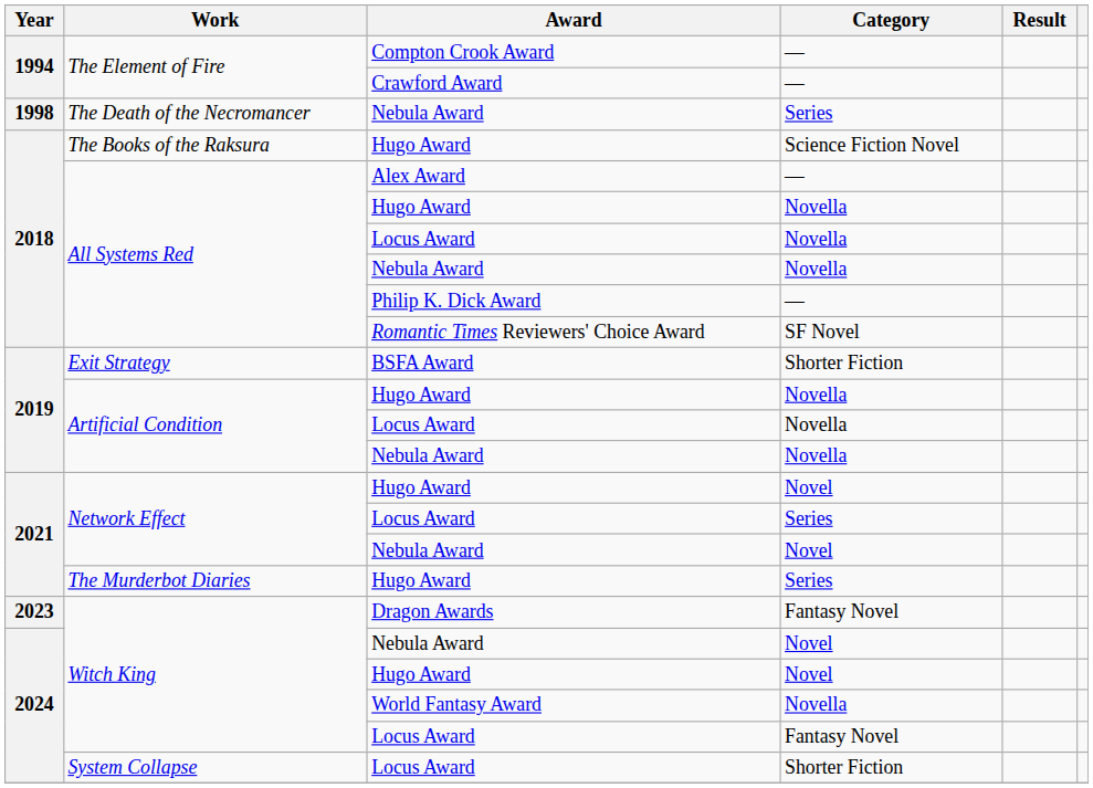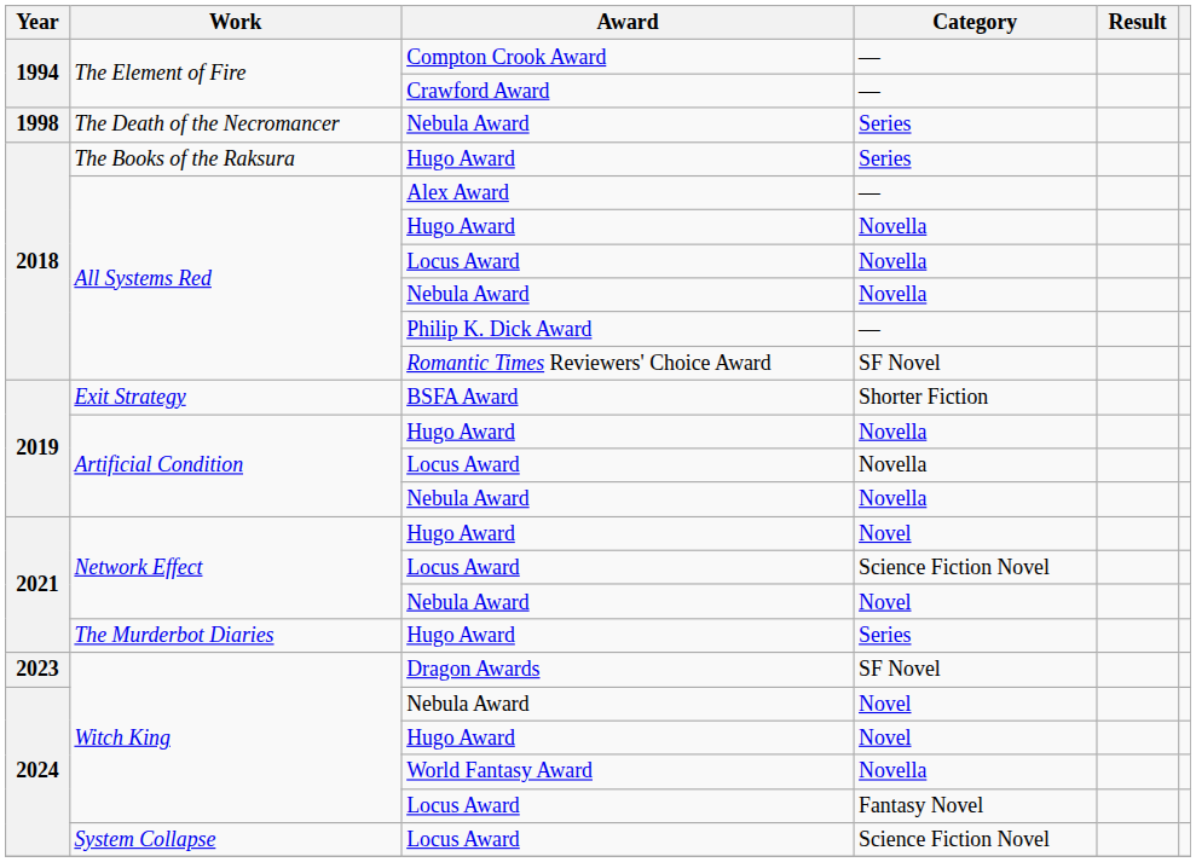The Books of the Raksura / Hugo Award | Category: Science Fiction Novel -> Series
Network Effect / Locus Award | Category: Series -> Science Fiction Novel
Dragon Awards | Category: Fantasy Novel -> SF Novel
System Collapse / Locus Award | Category: Shorter Fiction -> Science Fiction Novel
